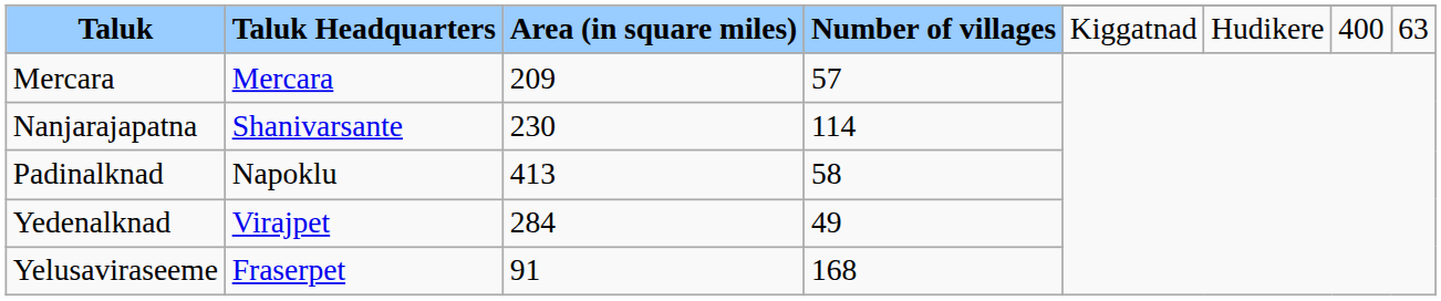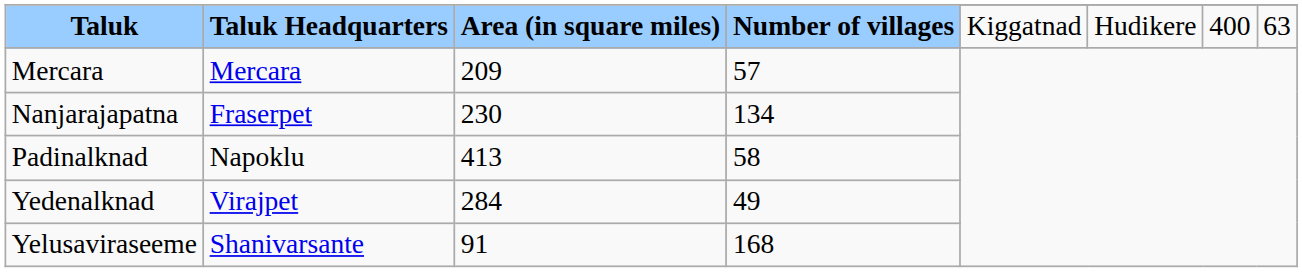Nanjarajapatna | Taluk Headquarters: Shanivarsante -> Fraserpet
Nanjarajapatna | Number of villages: 114 -> 134
Yelusaviraseeme | Taluk Headquarters: Fraserpet -> Shanivarsante
